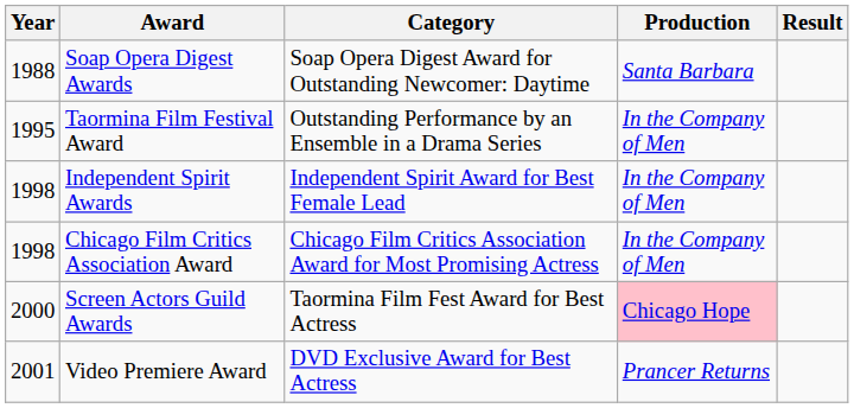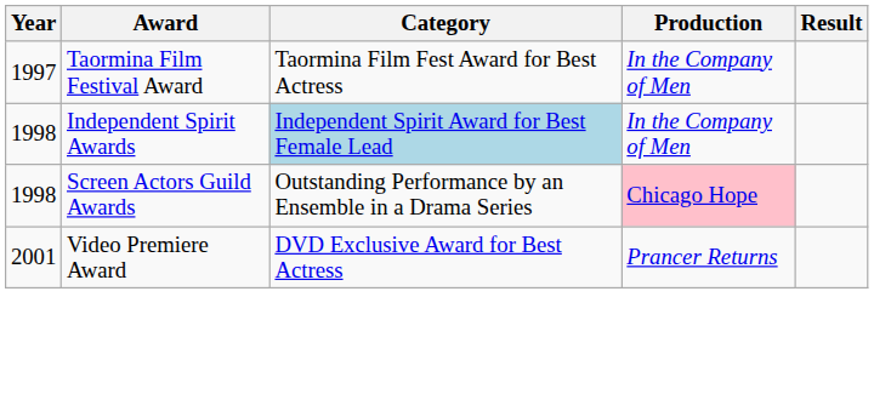- row: 1988 | Soap Opera Digest Awards | Soap Opera Digest Award for Outstanding Newcomer: Daytime | Santa Barbara
Taormina Film Festival Award | Year: 1995 -> 1997
Taormina Film Festival Award | Category: Outstanding Performance by an Ensemble in a Drama Series -> Taormina Film Fest Award for Best Actress
Independent Spirit Awards | Category: no background -> lightblue background
- row: 1998 | Chicago Film Critics Association Award | Chicago Film Critics Association Award for Most Promising Actress | In the Company of Men
Screen Actors Guild Awards | Year: 2000 -> 1998
Screen Actors Guild Awards | Category: Taormina Film Fest Award for Best Actress -> Outstanding Performance by an Ensemble in a Drama Series
